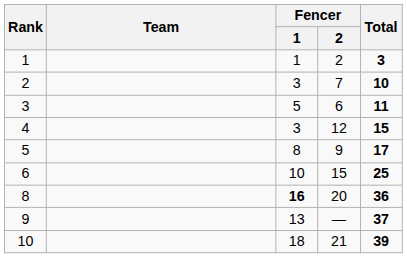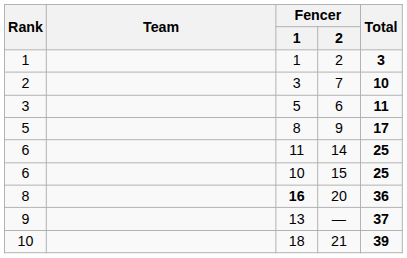- row: 4 | 3 | 12 | 15
+ row: 6 | 11 | 14 | 25
